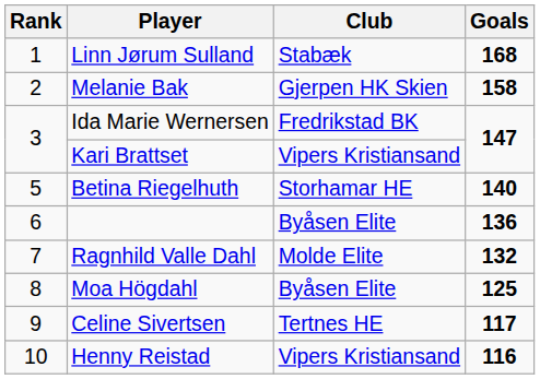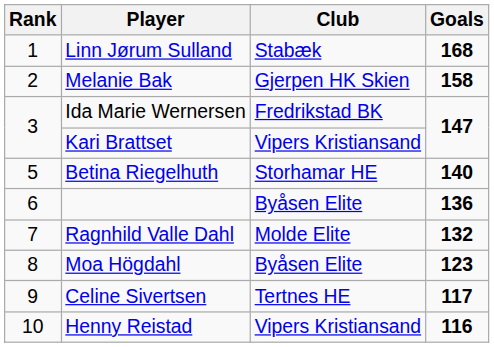Moa Högdahl | Goals: 125 -> 123
